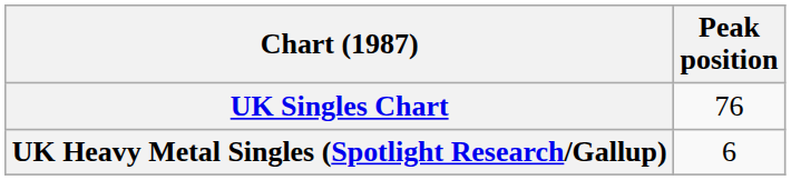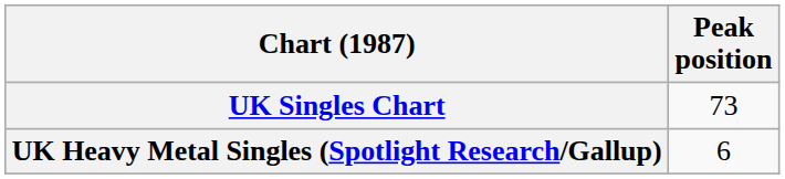UK Singles Chart | Peak position: 76 -> 73
